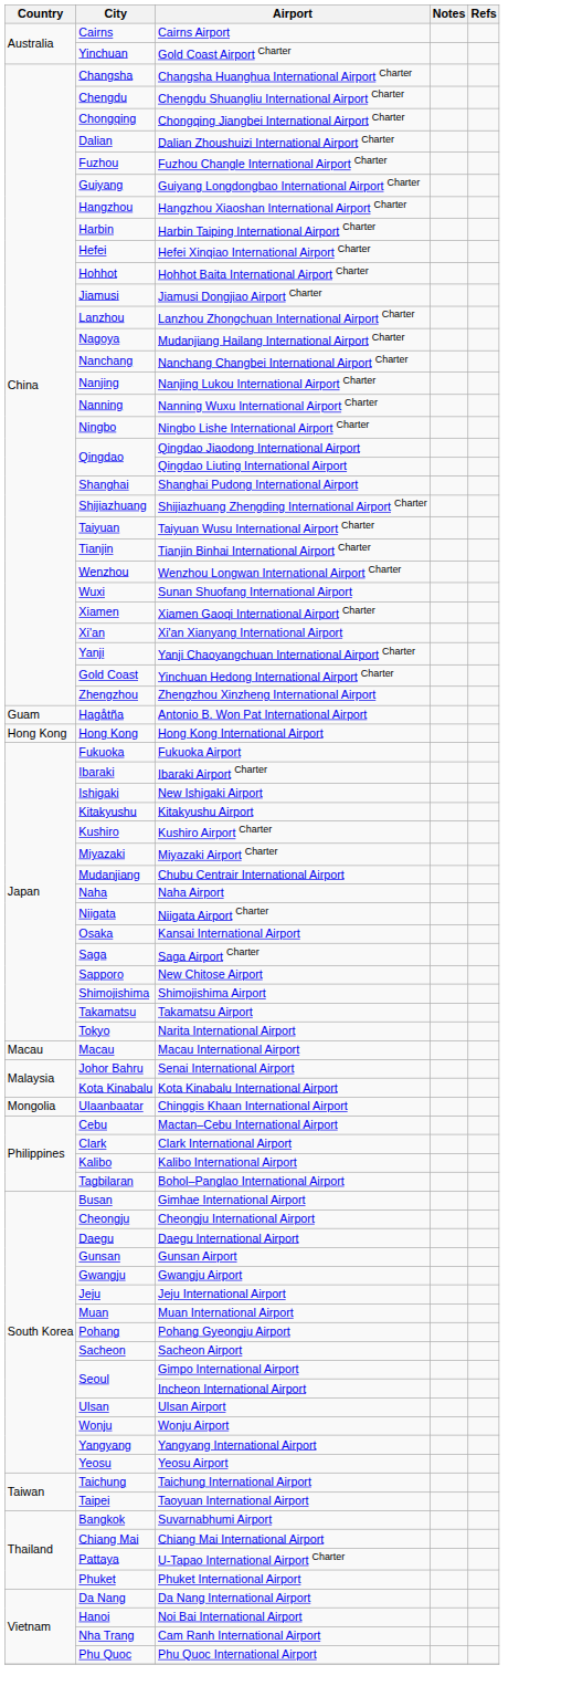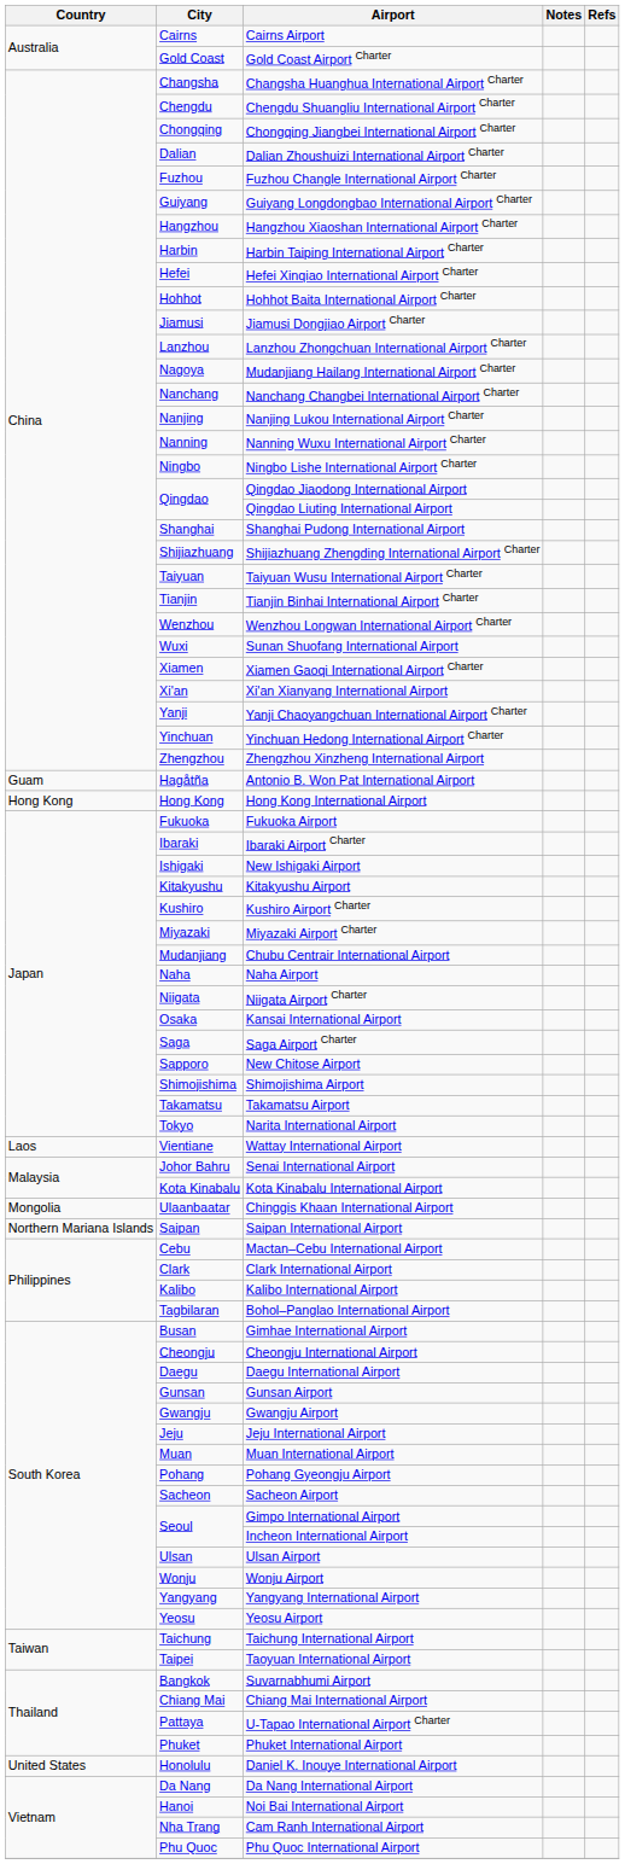Gold Coast Airport Charter | City: Yinchuan -> Gold Coast
Yinchuan Hedong International Airport Charter | City: Gold Coast -> Yinchuan
+ row: Laos | Vientiane | Wattay International Airport
- row: Macau | Macau | Macau International Airport
+ row: Northern Mariana Islands | Saipan | Saipan International Airport
+ row: United States | Honolulu | Daniel K. Inouye International Airport
